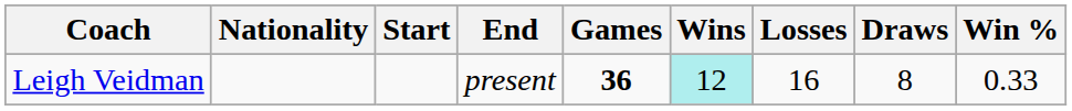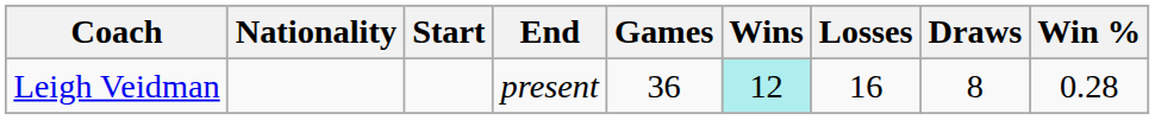Leigh Veidman | Games: bold -> normal
Leigh Veidman | Win %: 0.33 -> 0.28
